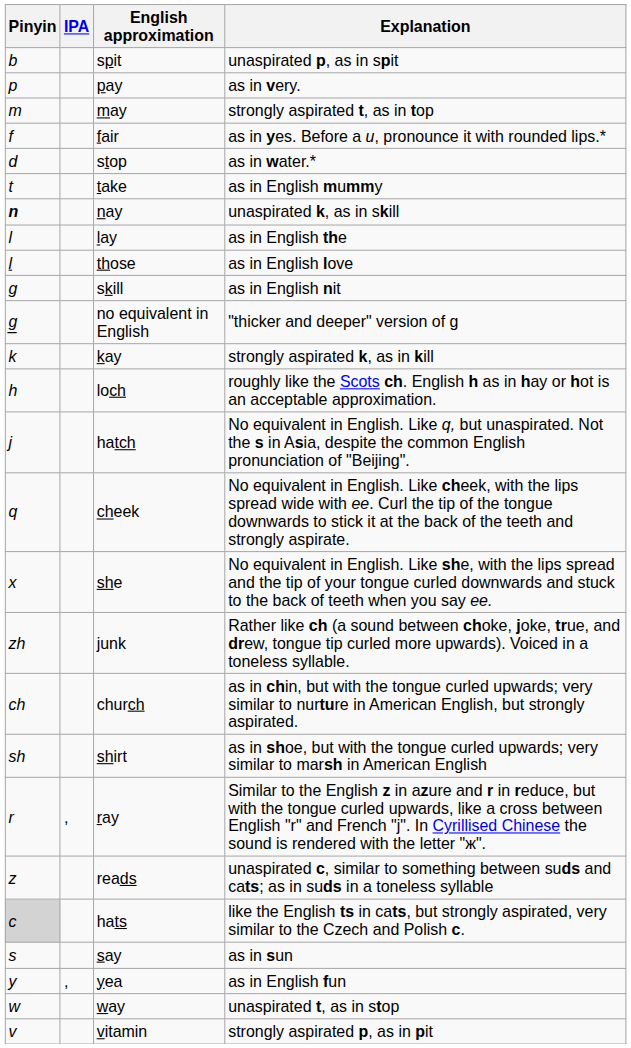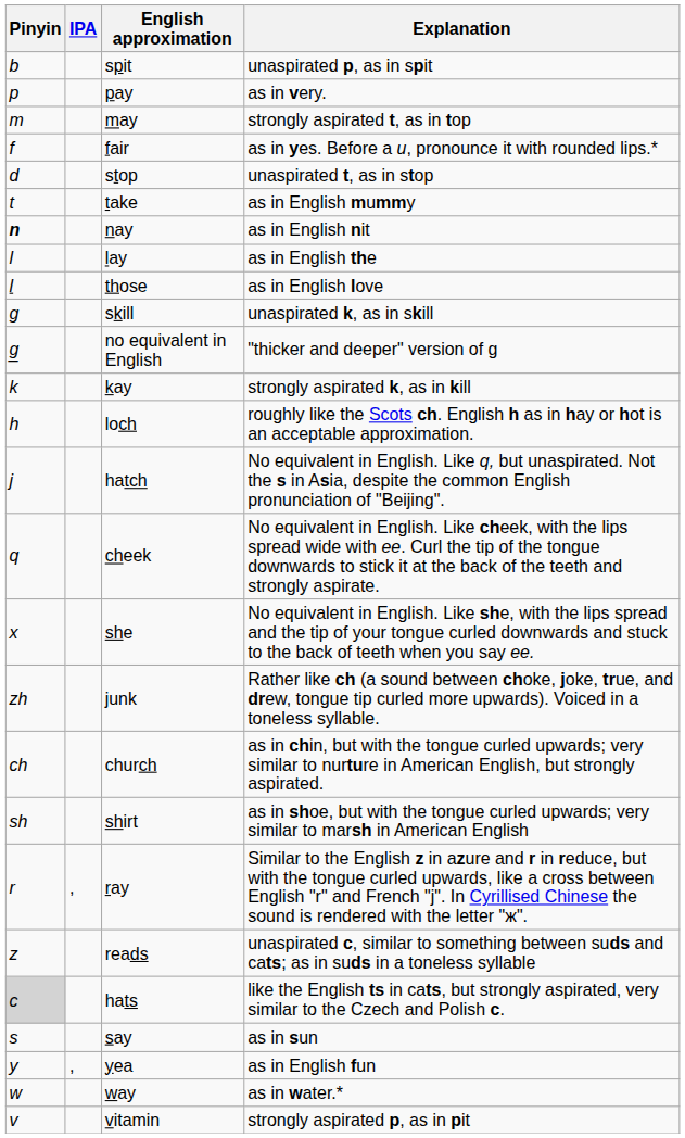stop | Explanation: as in water.* -> unaspirated t, as in stop
nay | Explanation: unaspirated k, as in skill -> as in English nit
skill | Explanation: as in English nit -> unaspirated k, as in skill
way | Explanation: unaspirated t, as in stop -> as in water.*
